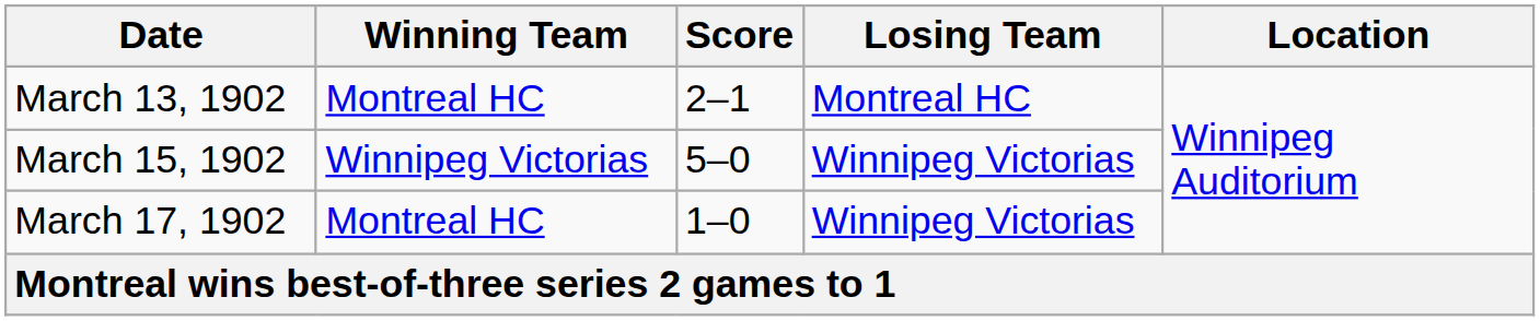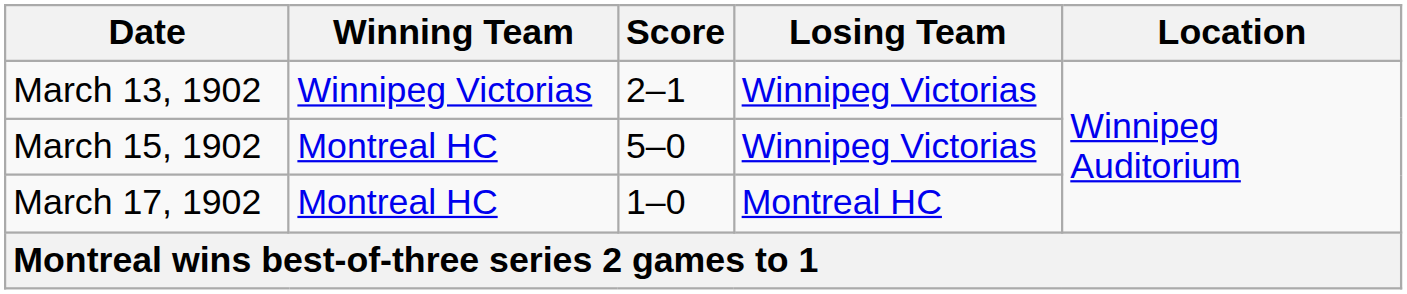March 13, 1902 | Winning Team: Montreal HC -> Winnipeg Victorias
March 13, 1902 | Losing Team: Montreal HC -> Winnipeg Victorias
March 15, 1902 | Winning Team: Winnipeg Victorias -> Montreal HC
March 17, 1902 | Losing Team: Winnipeg Victorias -> Montreal HC
